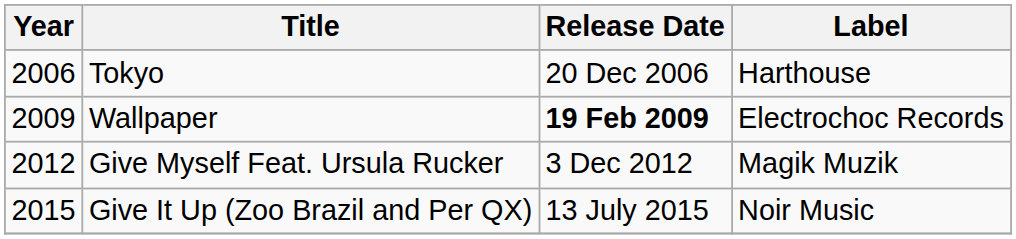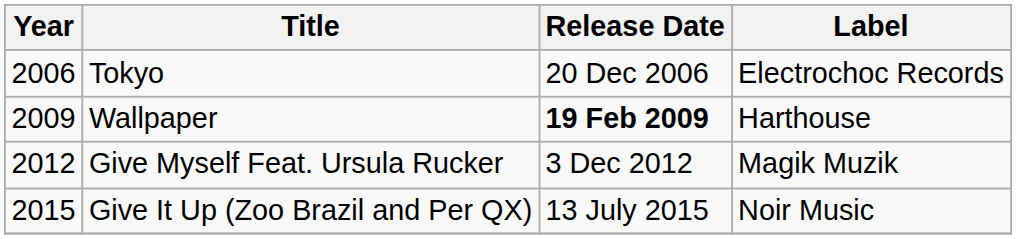Tokyo | Label: Harthouse -> Electrochoc Records
Wallpaper | Label: Electrochoc Records -> Harthouse
